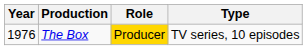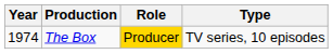The Box | Year: 1976 -> 1974
